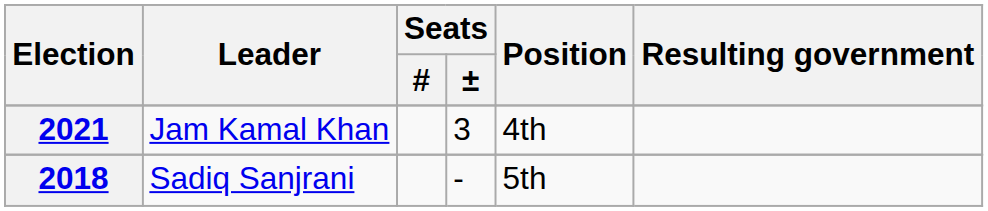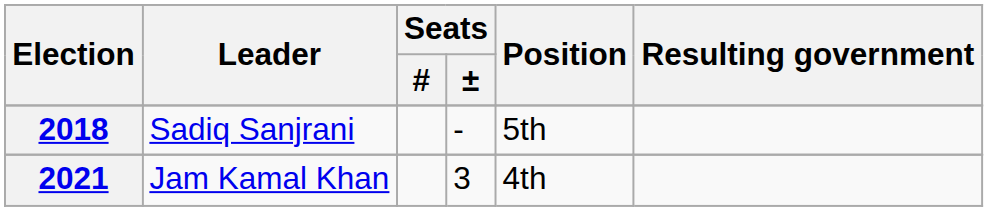rows swapped: 2018 <-> 2021
